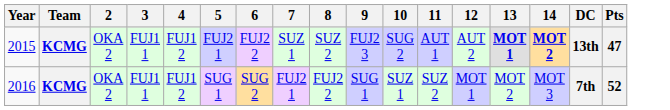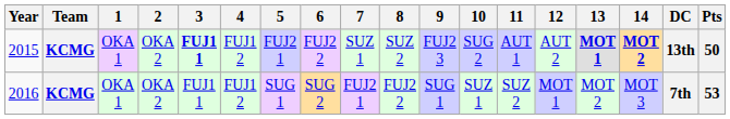+ column: 1 | OKA 1 | OKA 1
2015 | 3: normal -> bold
2015 | Pts: 47 -> 50
2016 | Pts: 52 -> 53
